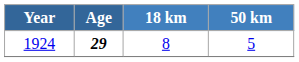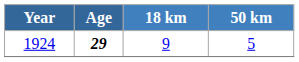1924 | 18 km: 8 -> 9
